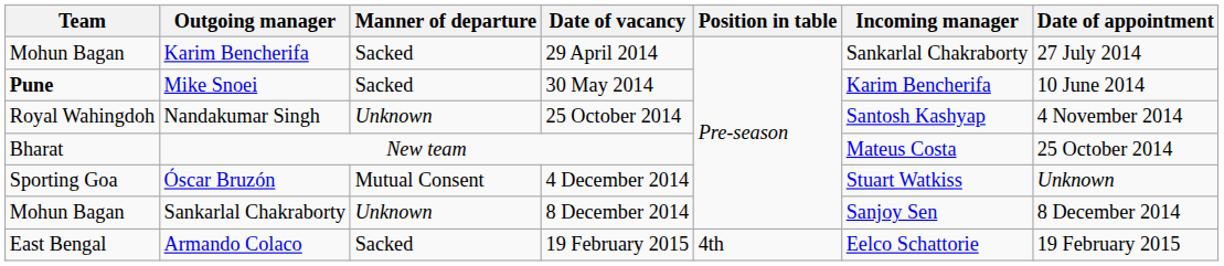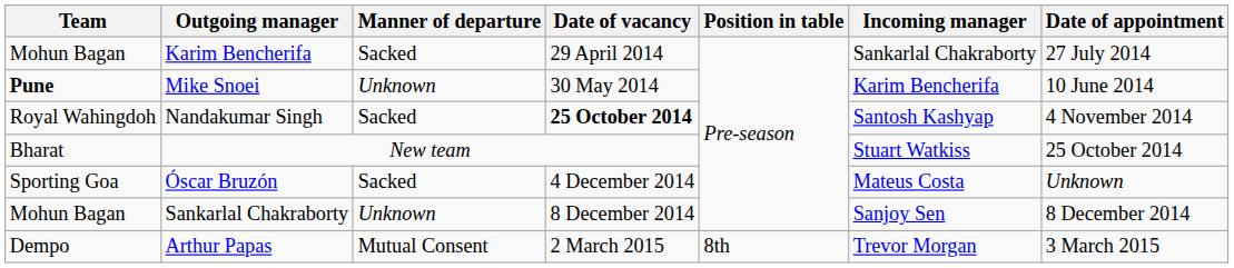Mike Snoei | Manner of departure: Sacked -> Unknown
Nandakumar Singh | Manner of departure: Unknown -> Sacked
Nandakumar Singh | Date of vacancy: normal -> bold
New team | Incoming manager: Mateus Costa -> Stuart Watkiss
Óscar Bruzón | Manner of departure: Mutual Consent -> Sacked
Óscar Bruzón | Incoming manager: Stuart Watkiss -> Mateus Costa
- row: East Bengal | Armando Colaco | Sacked | 19 February 2015 | 4th | Eelco Schattorie | 19 February 2015
+ row: Dempo | Arthur Papas | Mutual Consent | 2 March 2015 | 8th | Trevor Morgan | 3 March 2015
